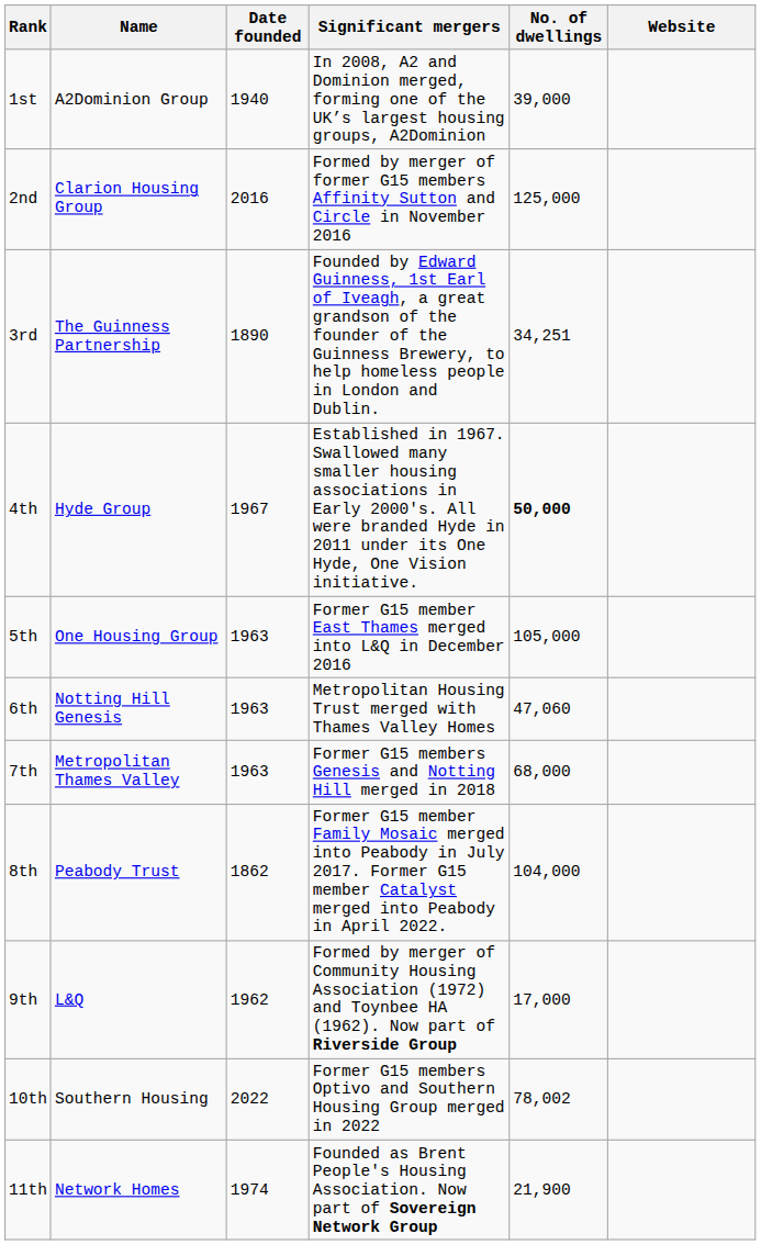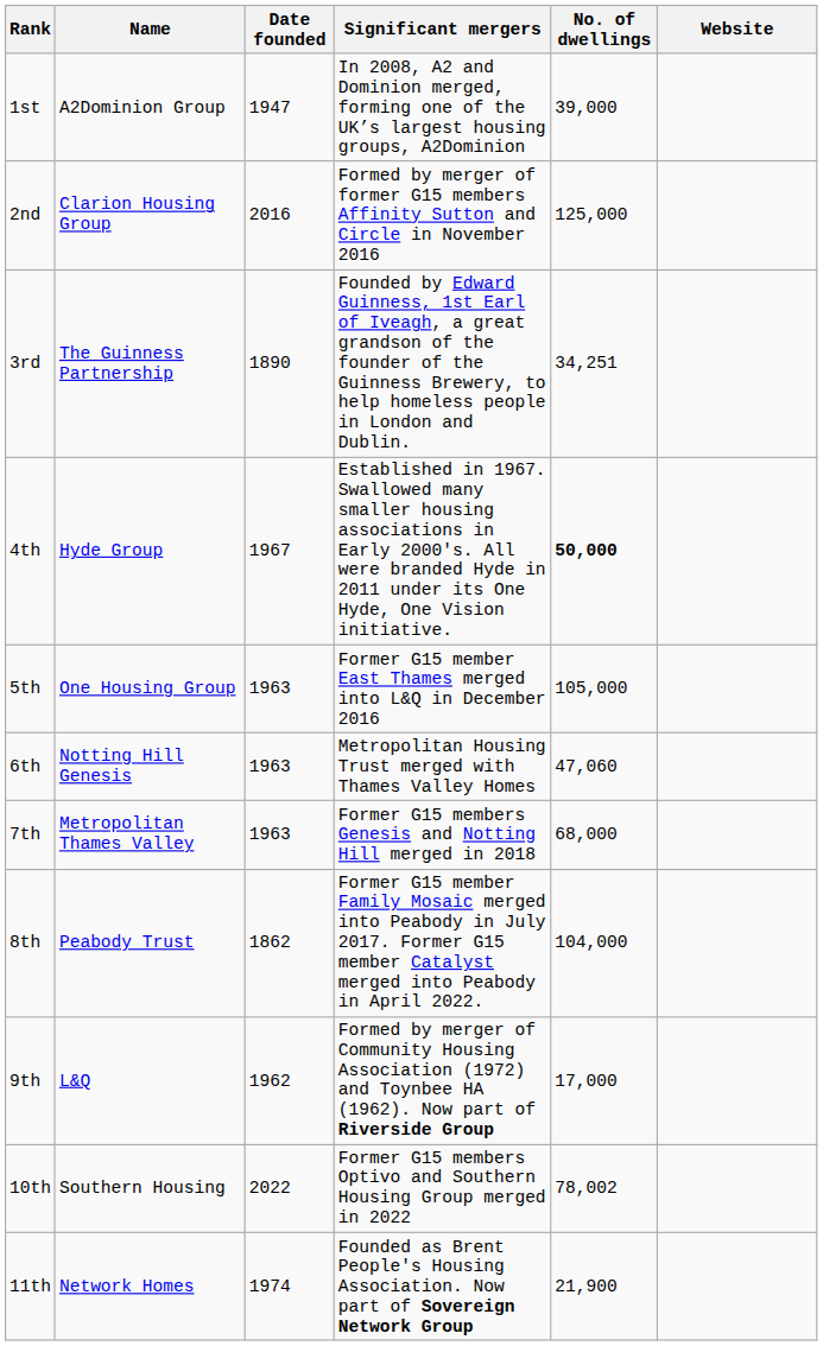1st | Date founded: 1940 -> 1947
